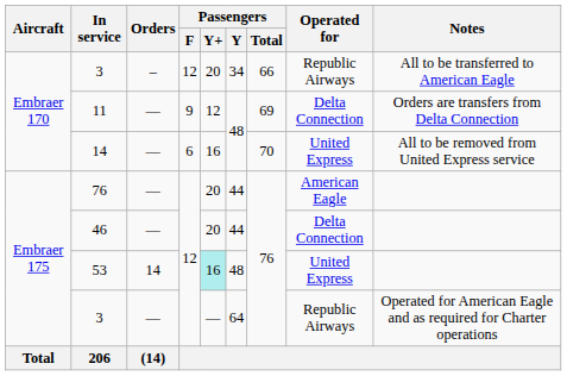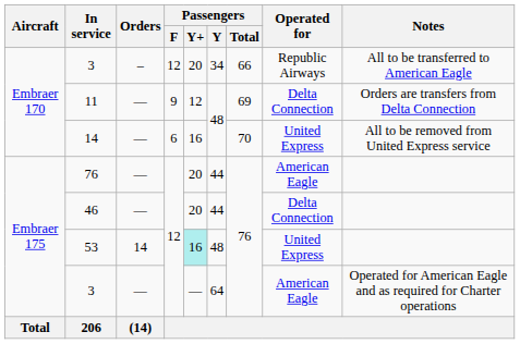3 / — | Operated for: Republic Airways -> American Eagle
